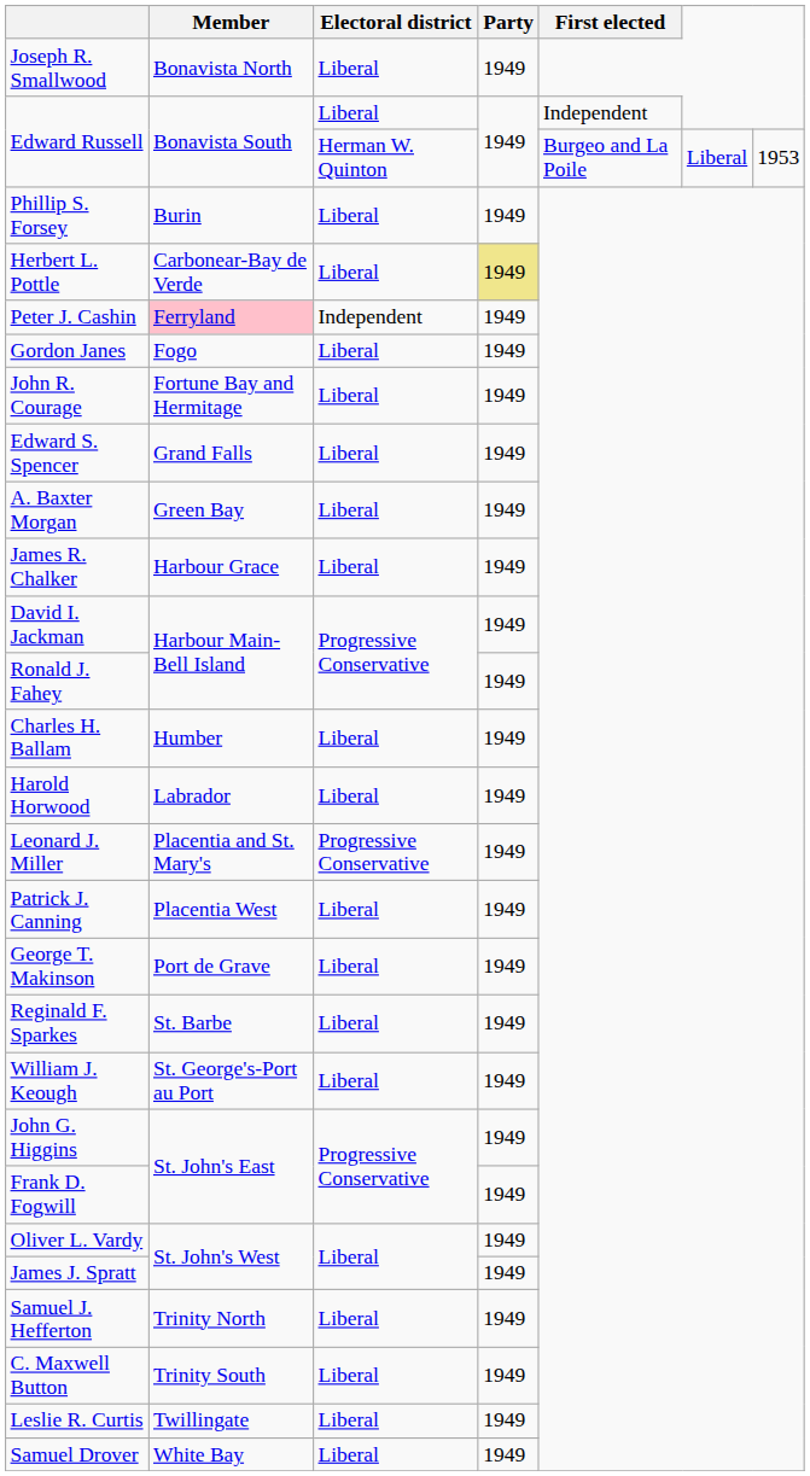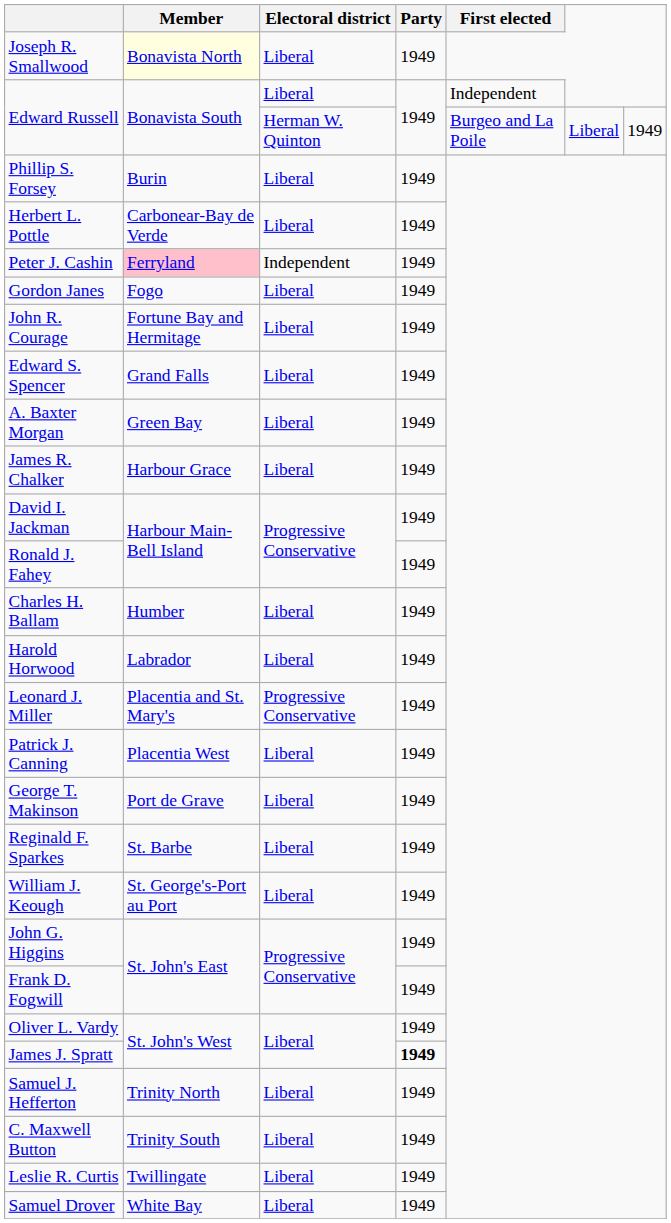Joseph R. Smallwood | Member: no background -> lightyellow background
Edward Russell / Herman W. Quinton | column 7: 1953 -> 1949
Herbert L. Pottle | Party: khaki background -> no background
James J. Spratt | Party: normal -> bold
